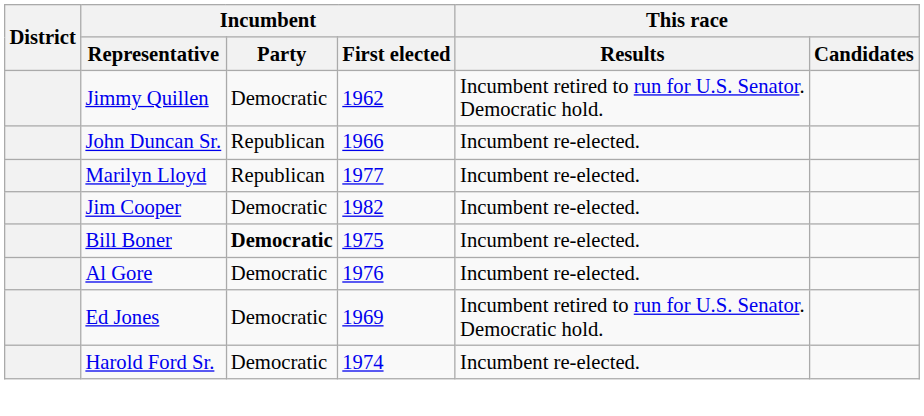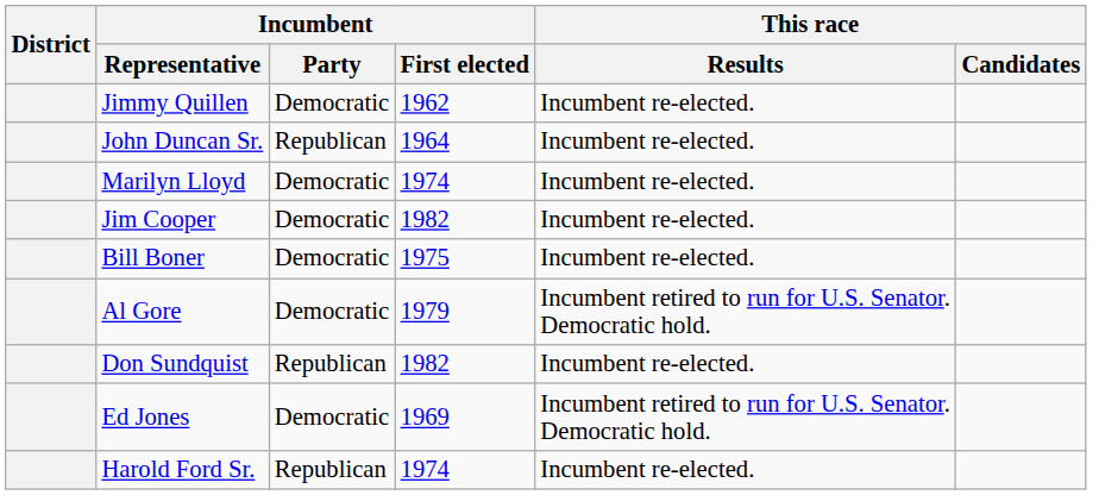Jimmy Quillen | This race / Results: Incumbent retired to run for U.S. Senator. Democratic hold. -> Incumbent re-elected.
John Duncan Sr. | Incumbent / First elected: 1966 -> 1964
Marilyn Lloyd | Incumbent / Party: Republican -> Democratic
Marilyn Lloyd | Incumbent / First elected: 1977 -> 1974
Bill Boner | Incumbent / Party: bold -> normal
Al Gore | Incumbent / First elected: 1976 -> 1979
Al Gore | This race / Results: Incumbent re-elected. -> Incumbent retired to run for U.S. Senator. Democratic hold.
+ row: Don Sundquist | Republican | 1982 | Incumbent re-elected.
Harold Ford Sr. | Incumbent / Party: Democratic -> Republican
